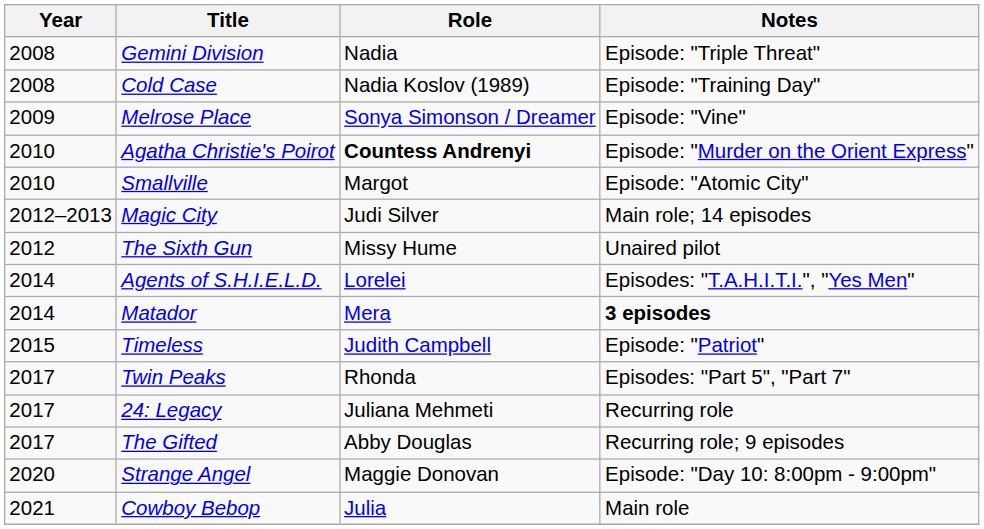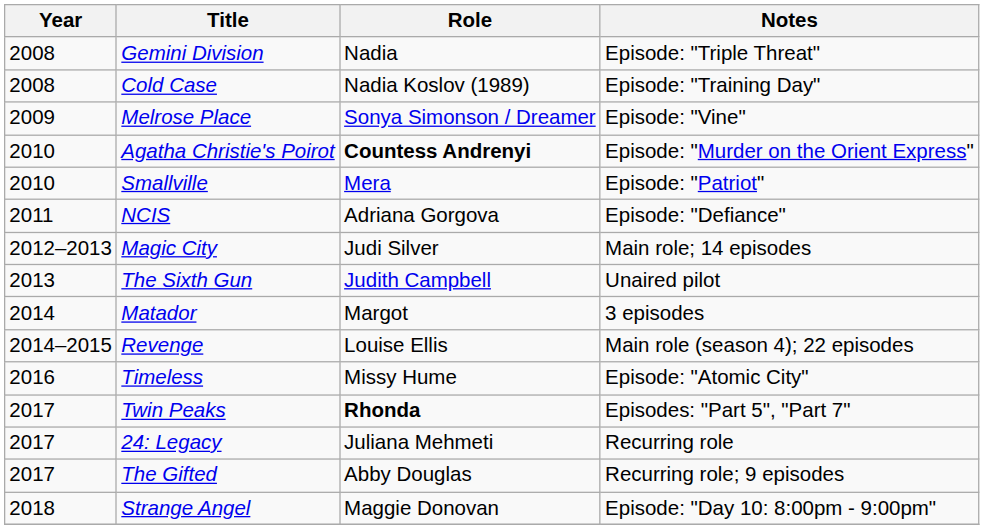Smallville | Role: Margot -> Mera
Smallville | Notes: Episode: "Atomic City" -> Episode: "Patriot"
+ row: 2011 | NCIS | Adriana Gorgova | Episode: "Defiance"
The Sixth Gun | Year: 2012 -> 2013
The Sixth Gun | Role: Missy Hume -> Judith Campbell
- row: 2014 | Agents of S.H.I.E.L.D. | Lorelei | Episodes: "T.A.H.I.T.I.", "Yes Men"
Matador | Role: Mera -> Margot
Matador | Notes: bold -> normal
+ row: 2014–2015 | Revenge | Louise Ellis | Main role (season 4); 22 episodes
Timeless | Year: 2015 -> 2016
Timeless | Role: Judith Campbell -> Missy Hume
Timeless | Notes: Episode: "Patriot" -> Episode: "Atomic City"
Twin Peaks | Role: normal -> bold
Strange Angel | Year: 2020 -> 2018
- row: 2021 | Cowboy Bebop | Julia | Main role
